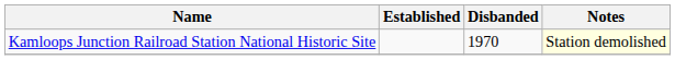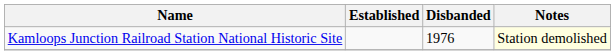Kamloops Junction Railroad Station National Historic Site | Disbanded: 1970 -> 1976
